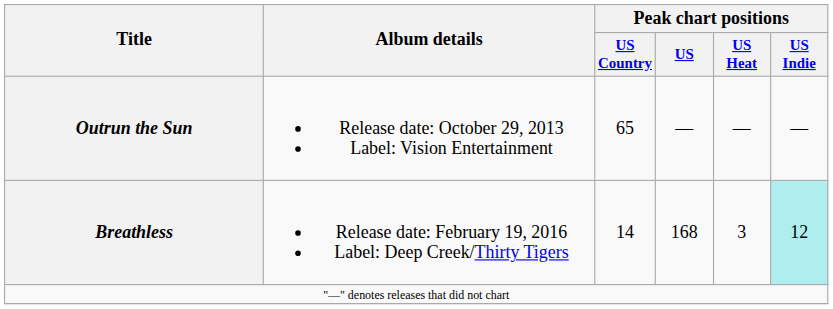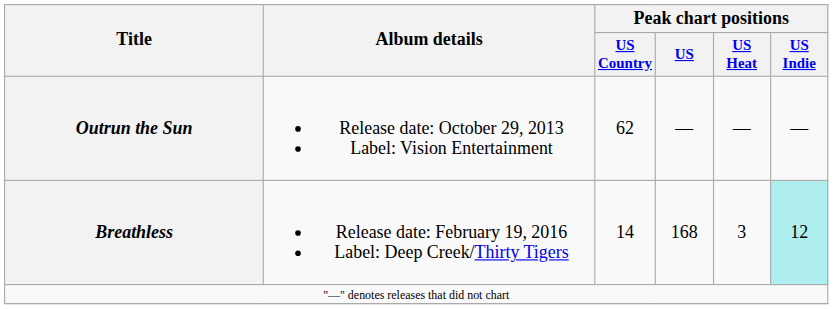Outrun the Sun | Peak chart positions / US Country: 65 -> 62
